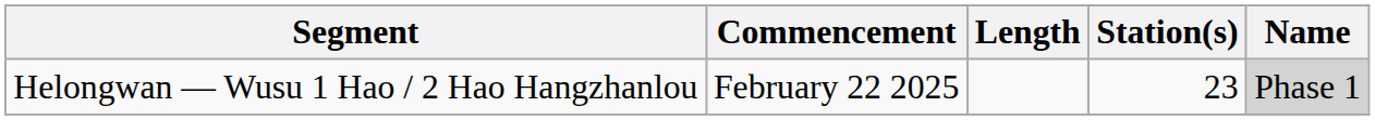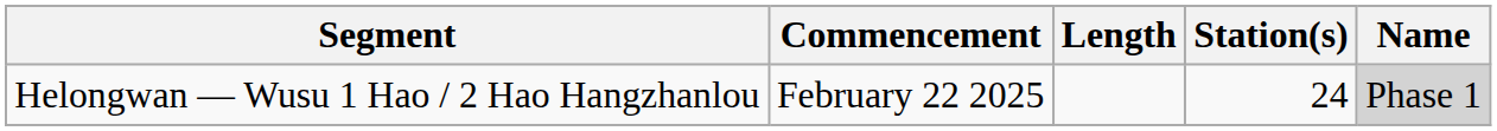Helongwan — Wusu 1 Hao / 2 Hao Hangzhanlou | Station(s): 23 -> 24
